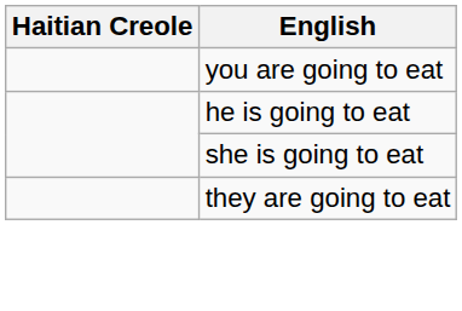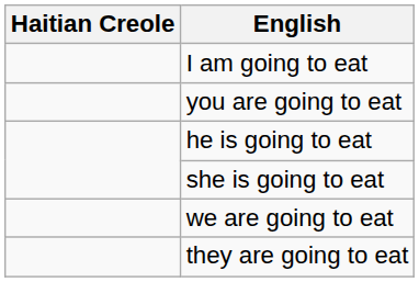+ row: I am going to eat
+ row: we are going to eat
